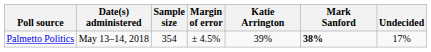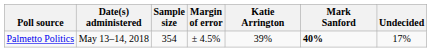Palmetto Politics | Mark Sanford: 38% -> 40%
